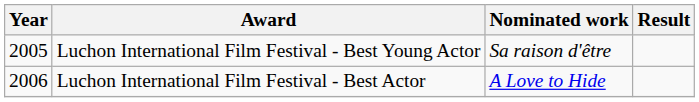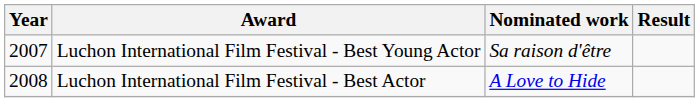Luchon International Film Festival - Best Young Actor | Year: 2005 -> 2007
Luchon International Film Festival - Best Actor | Year: 2006 -> 2008
